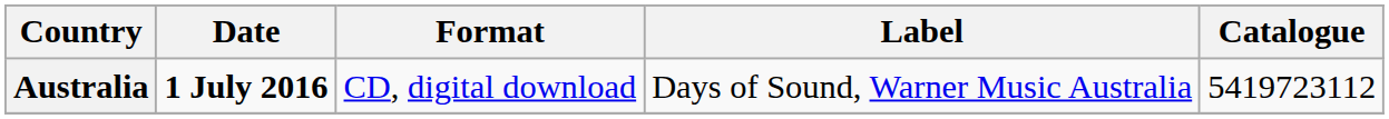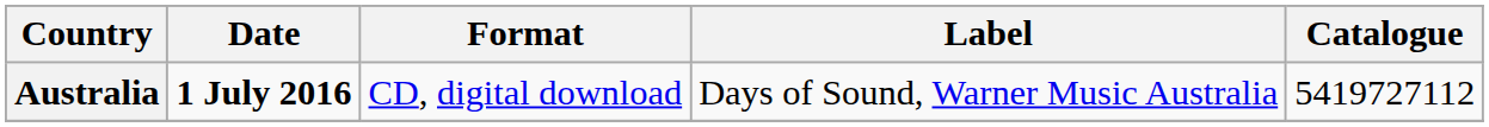Australia | Catalogue: 5419723112 -> 5419727112
